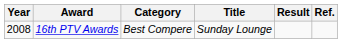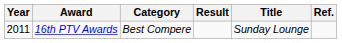columns swapped: Result <-> Title
16th PTV Awards | Year: 2008 -> 2011
